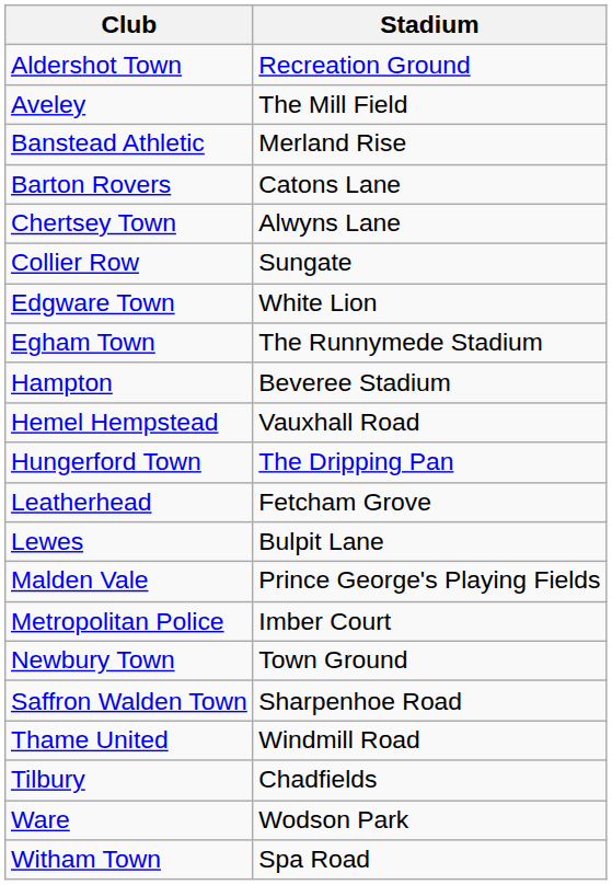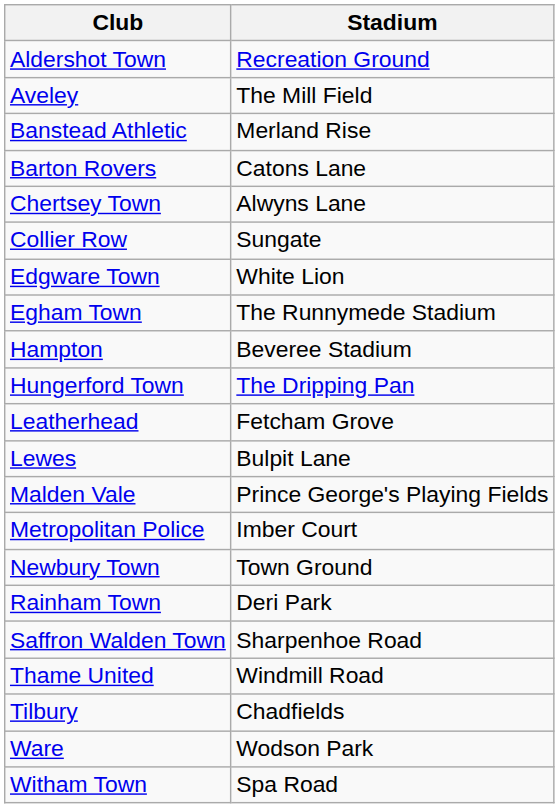- row: Hemel Hempstead | Vauxhall Road
+ row: Rainham Town | Deri Park
